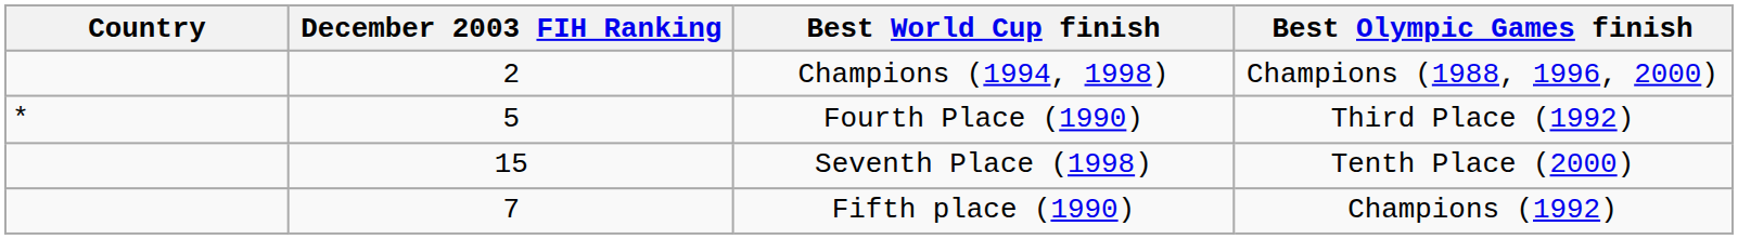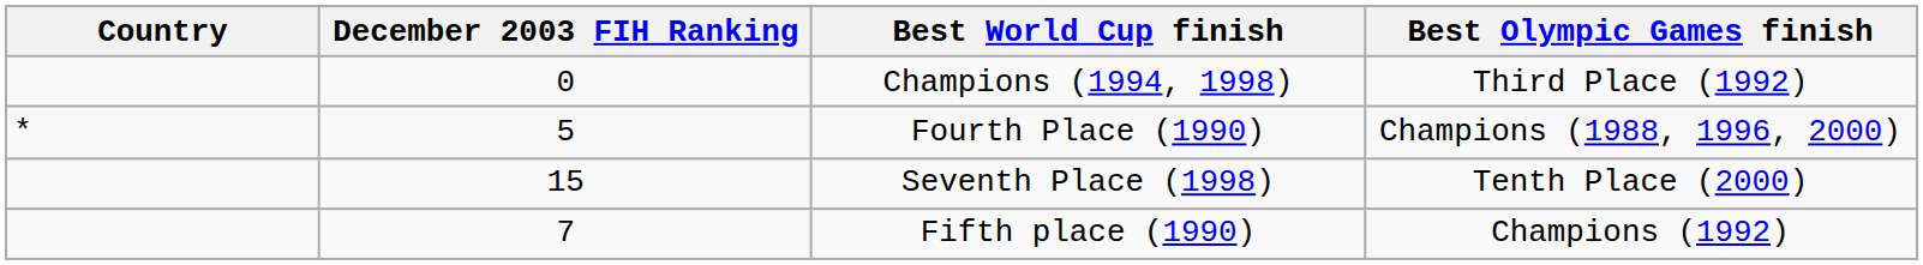Champions (1994, 1998) | December 2003 FIH Ranking: 2 -> 0
Champions (1994, 1998) | Best Olympic Games finish: Champions (1988, 1996, 2000) -> Third Place (1992)
Fourth Place (1990) | Best Olympic Games finish: Third Place (1992) -> Champions (1988, 1996, 2000)
